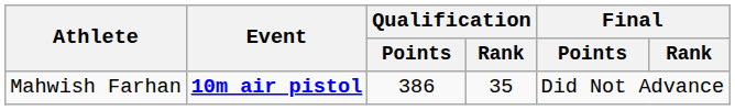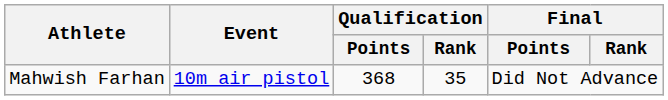Mahwish Farhan | Event: bold -> normal
Mahwish Farhan | Qualification / Points: 386 -> 368
